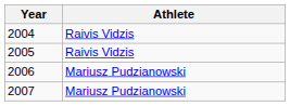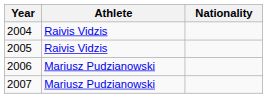+ column: Nationality
